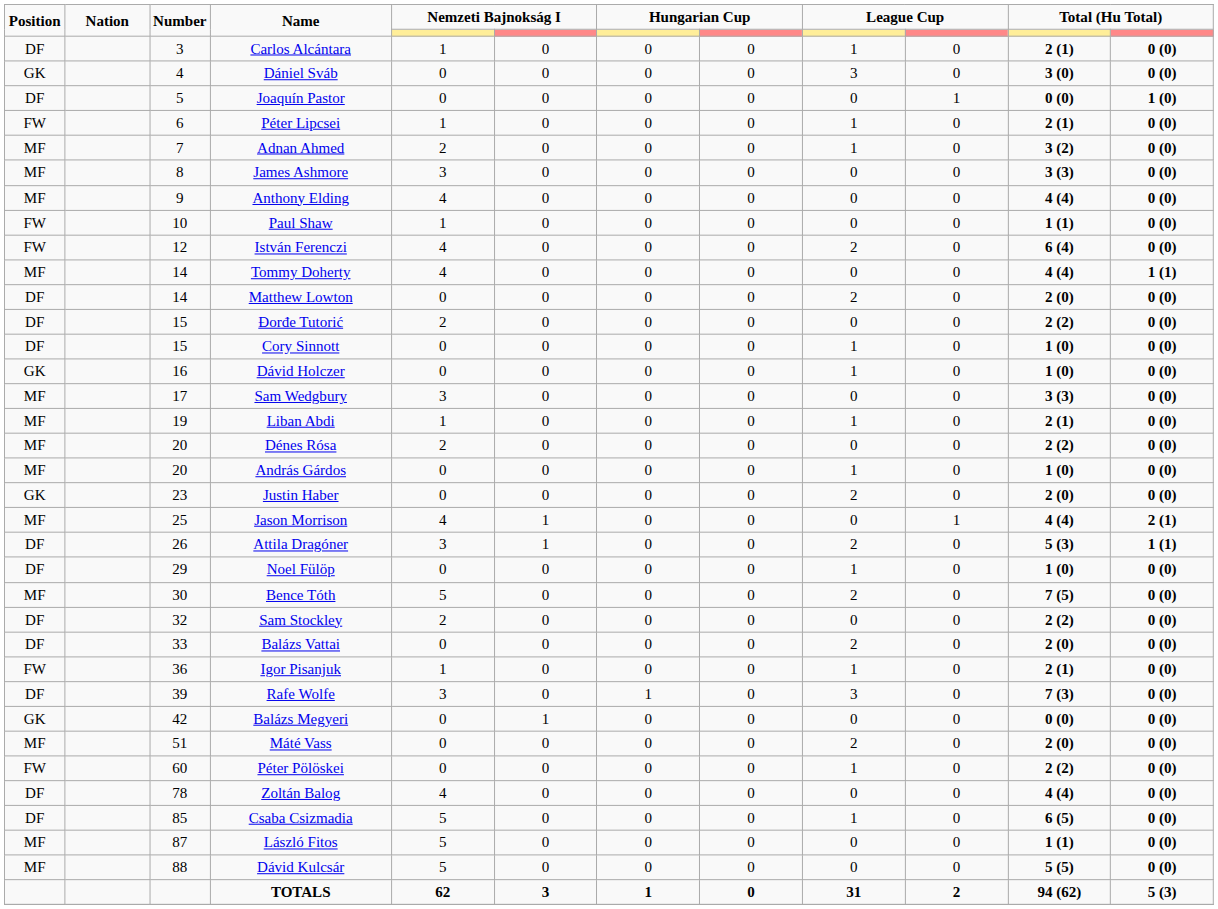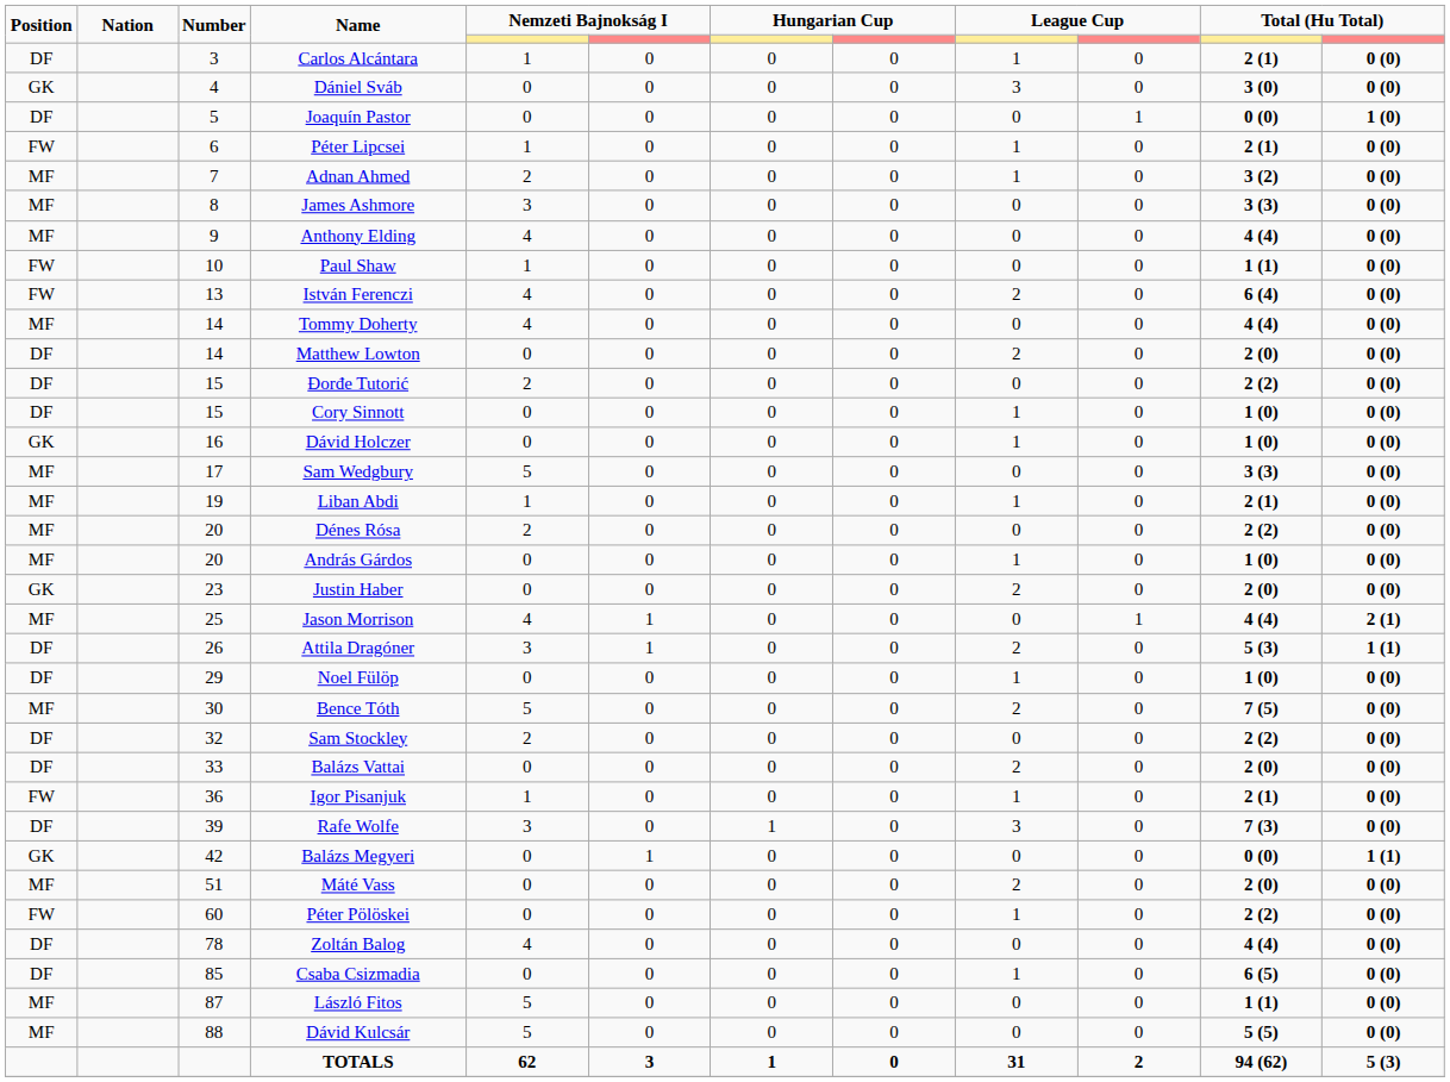István Ferenczi | Number: 12 -> 13
Tommy Doherty | column 12: 1 (1) -> 0 (0)
Sam Wedgbury | column 5: 3 -> 5
Balázs Megyeri | column 12: 0 (0) -> 1 (1)
Csaba Csizmadia | column 5: 5 -> 0
